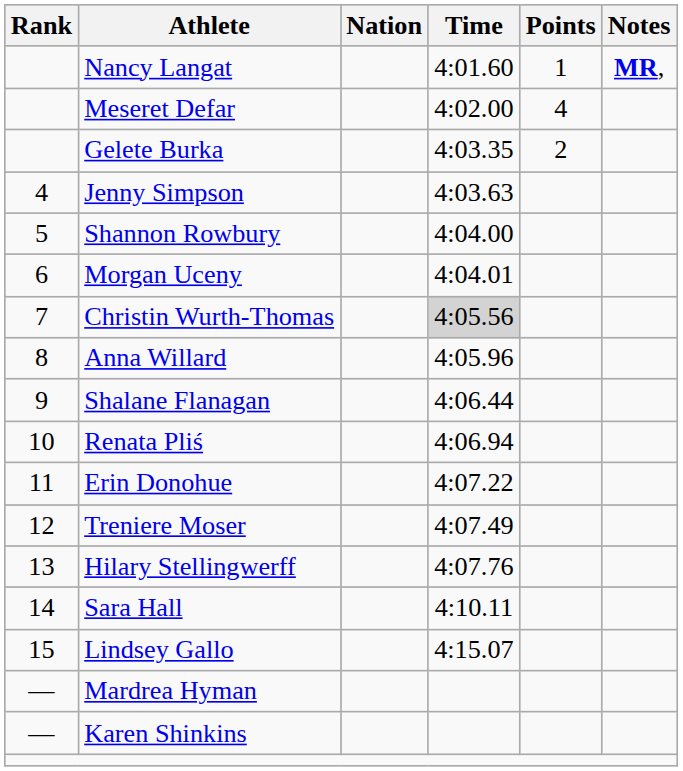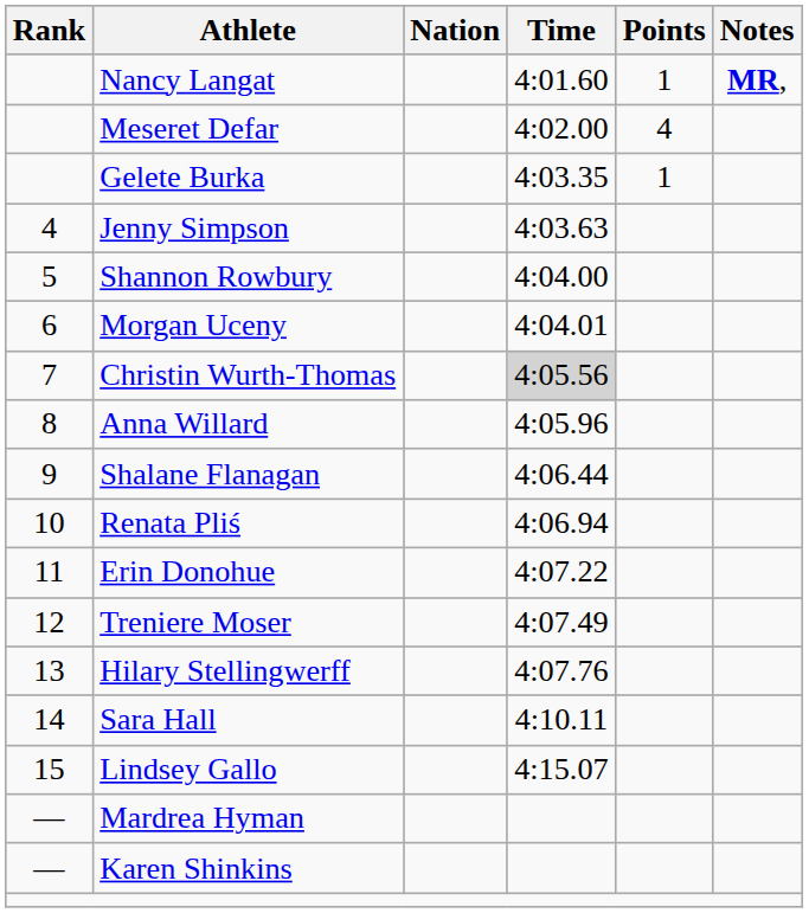Gelete Burka | Points: 2 -> 1
